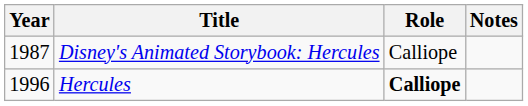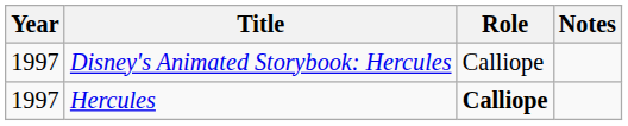Disney's Animated Storybook: Hercules | Year: 1987 -> 1997
Hercules | Year: 1996 -> 1997
